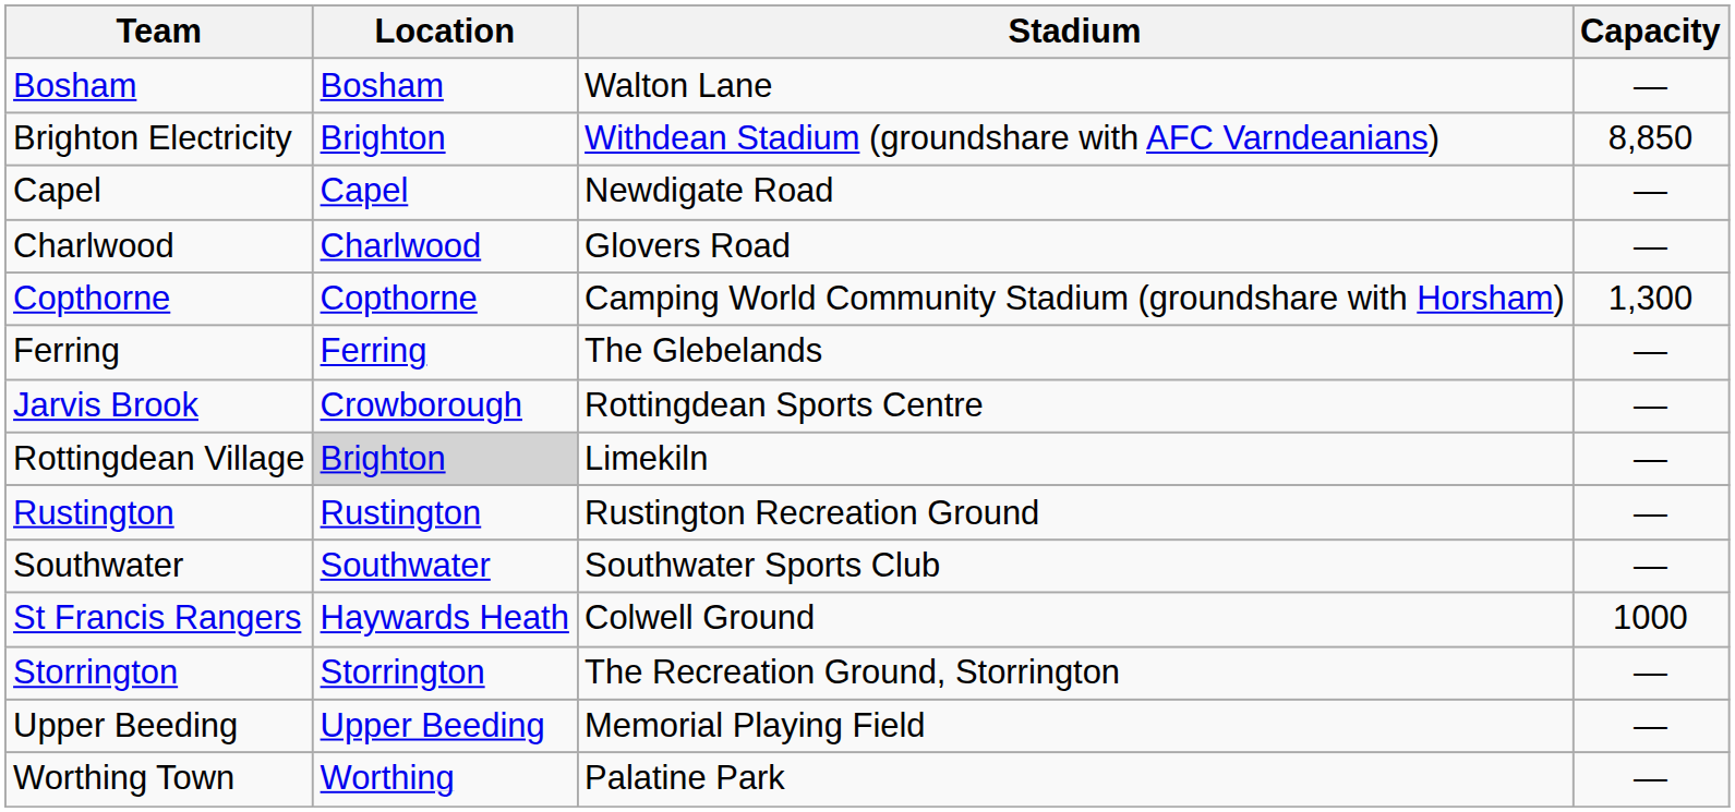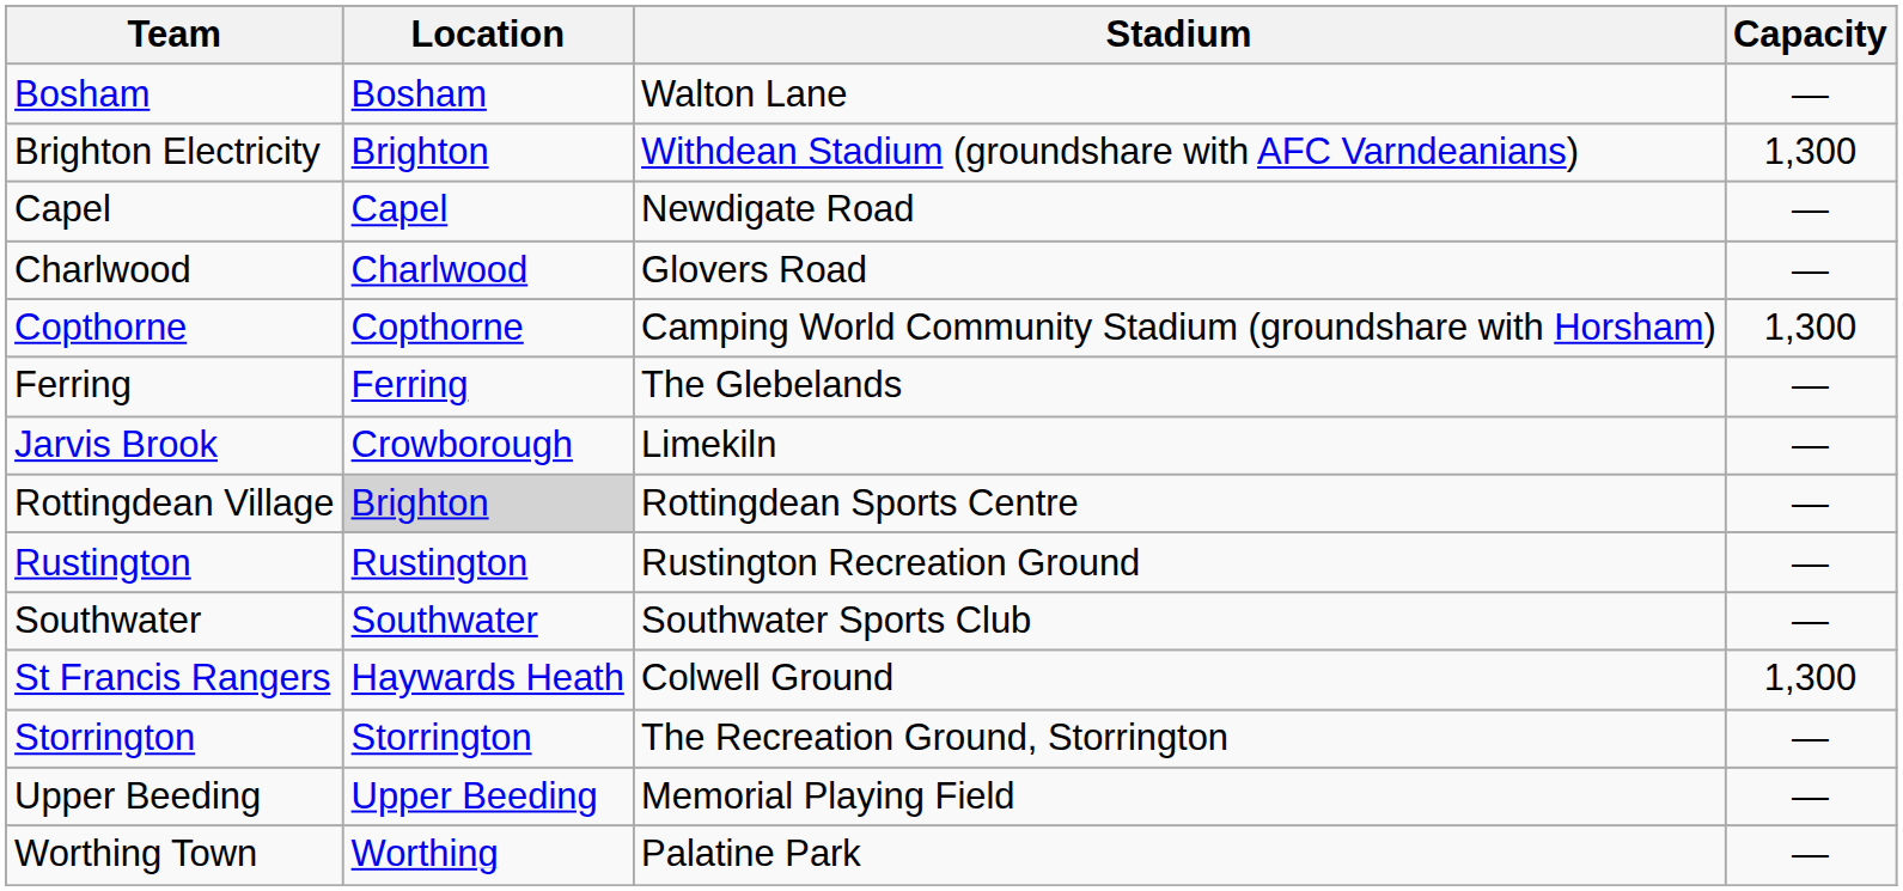Brighton Electricity | Capacity: 8,850 -> 1,300
Jarvis Brook | Stadium: Rottingdean Sports Centre -> Limekiln
Rottingdean Village | Stadium: Limekiln -> Rottingdean Sports Centre
St Francis Rangers | Capacity: 1000 -> 1,300
